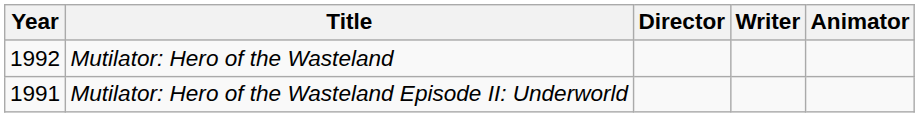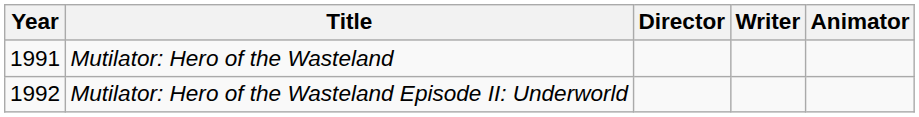Mutilator: Hero of the Wasteland | Year: 1992 -> 1991
Mutilator: Hero of the Wasteland Episode II: Underworld | Year: 1991 -> 1992
